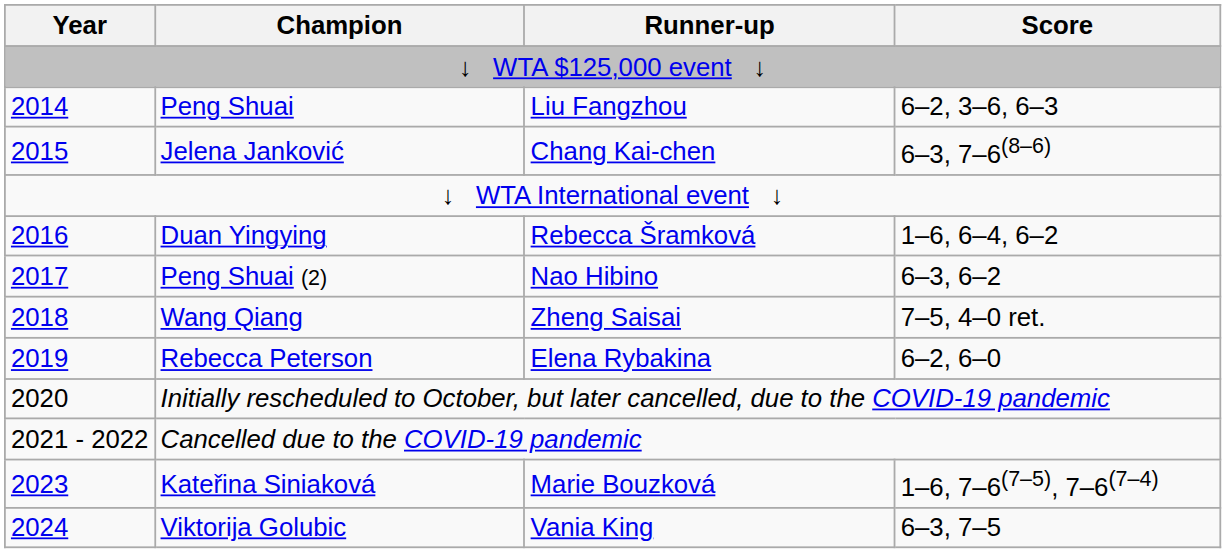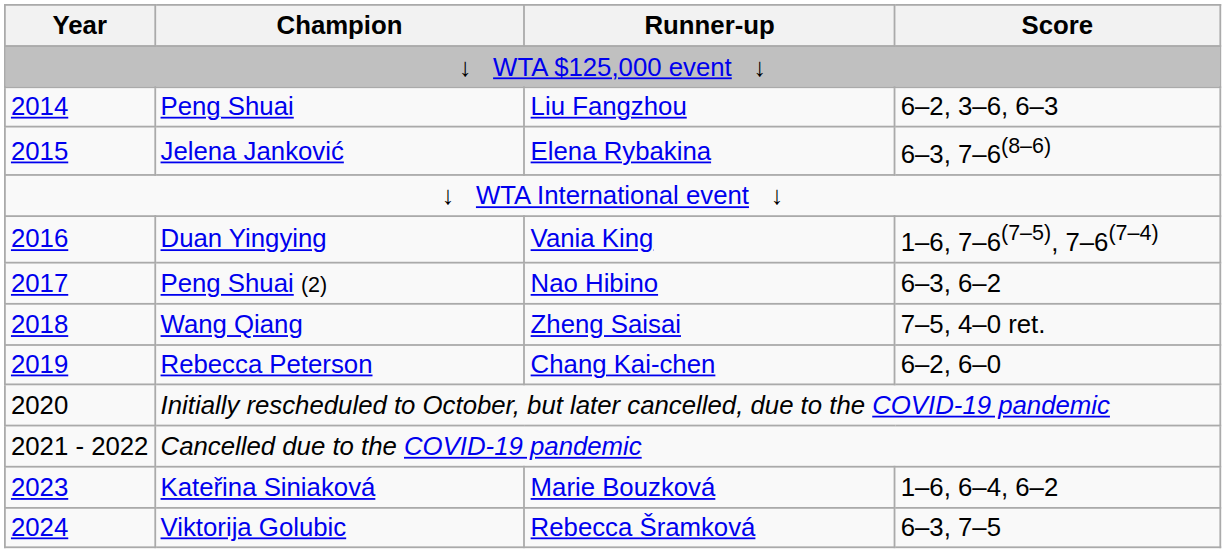Jelena Janković | Runner-up: Chang Kai-chen -> Elena Rybakina
Duan Yingying | Runner-up: Rebecca Šramková -> Vania King
Duan Yingying | Score: 1–6, 6–4, 6–2 -> 1–6, 7–6(7–5), 7–6(7–4)
Rebecca Peterson | Runner-up: Elena Rybakina -> Chang Kai-chen
Kateřina Siniaková | Score: 1–6, 7–6(7–5), 7–6(7–4) -> 1–6, 6–4, 6–2
Viktorija Golubic | Runner-up: Vania King -> Rebecca Šramková
